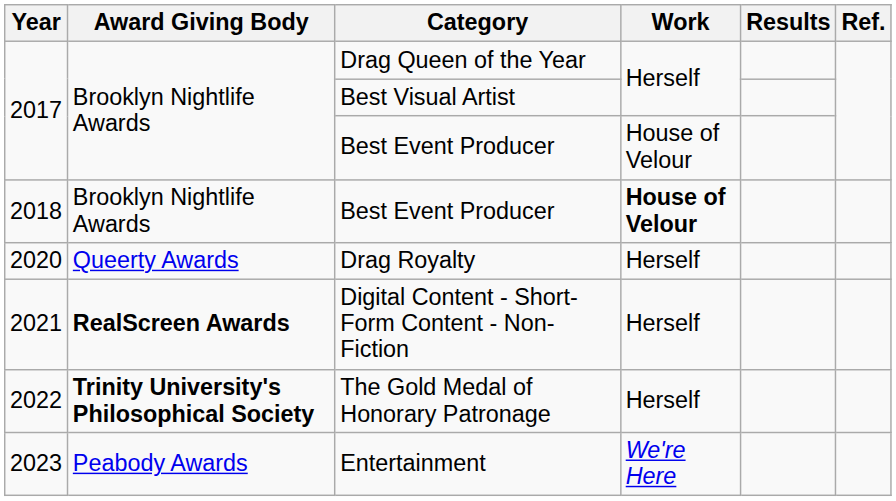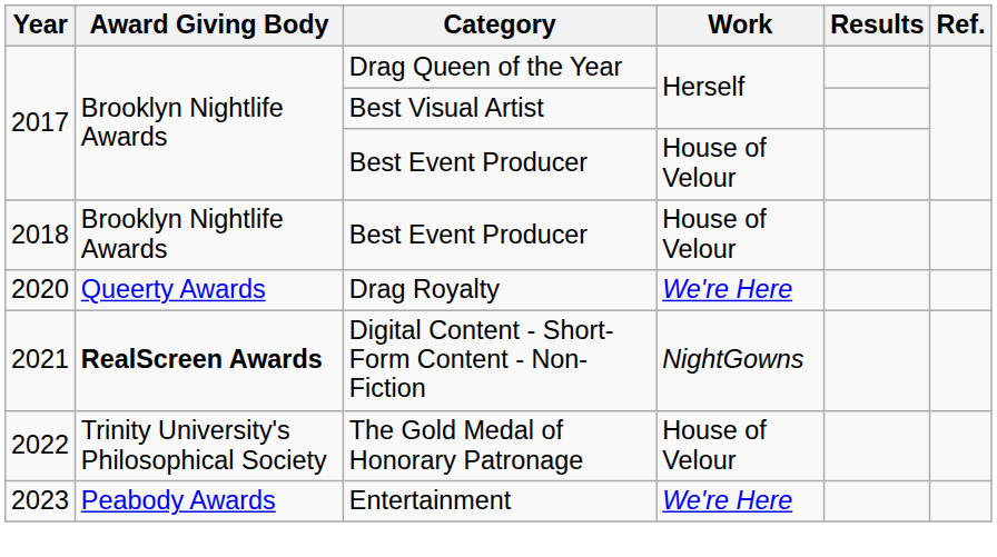2018 / Best Event Producer | Work: bold -> normal
Drag Royalty | Work: Herself -> We're Here
Digital Content - Short-Form Content - Non-Fiction | Work: Herself -> NightGowns
The Gold Medal of Honorary Patronage | Award Giving Body: bold -> normal
The Gold Medal of Honorary Patronage | Work: Herself -> House of Velour
